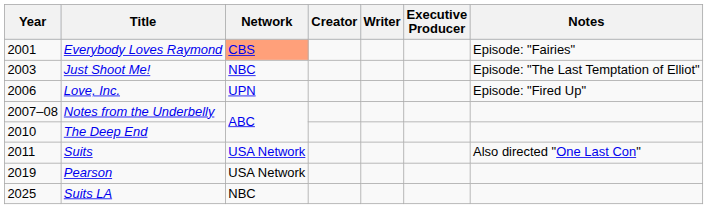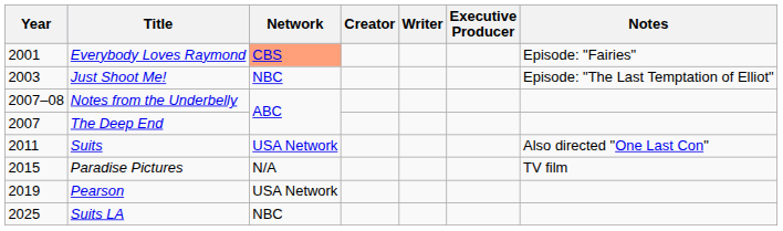- row: 2006 | Love, Inc. | UPN | Episode: "Fired Up"
The Deep End | Year: 2010 -> 2007
+ row: 2015 | Paradise Pictures | N/A | TV film
